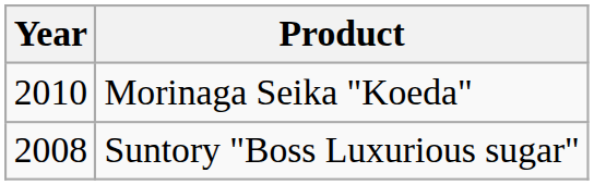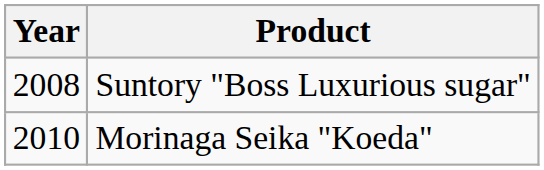rows swapped: Suntory "Boss Luxurious sugar" <-> Morinaga Seika "Koeda"
